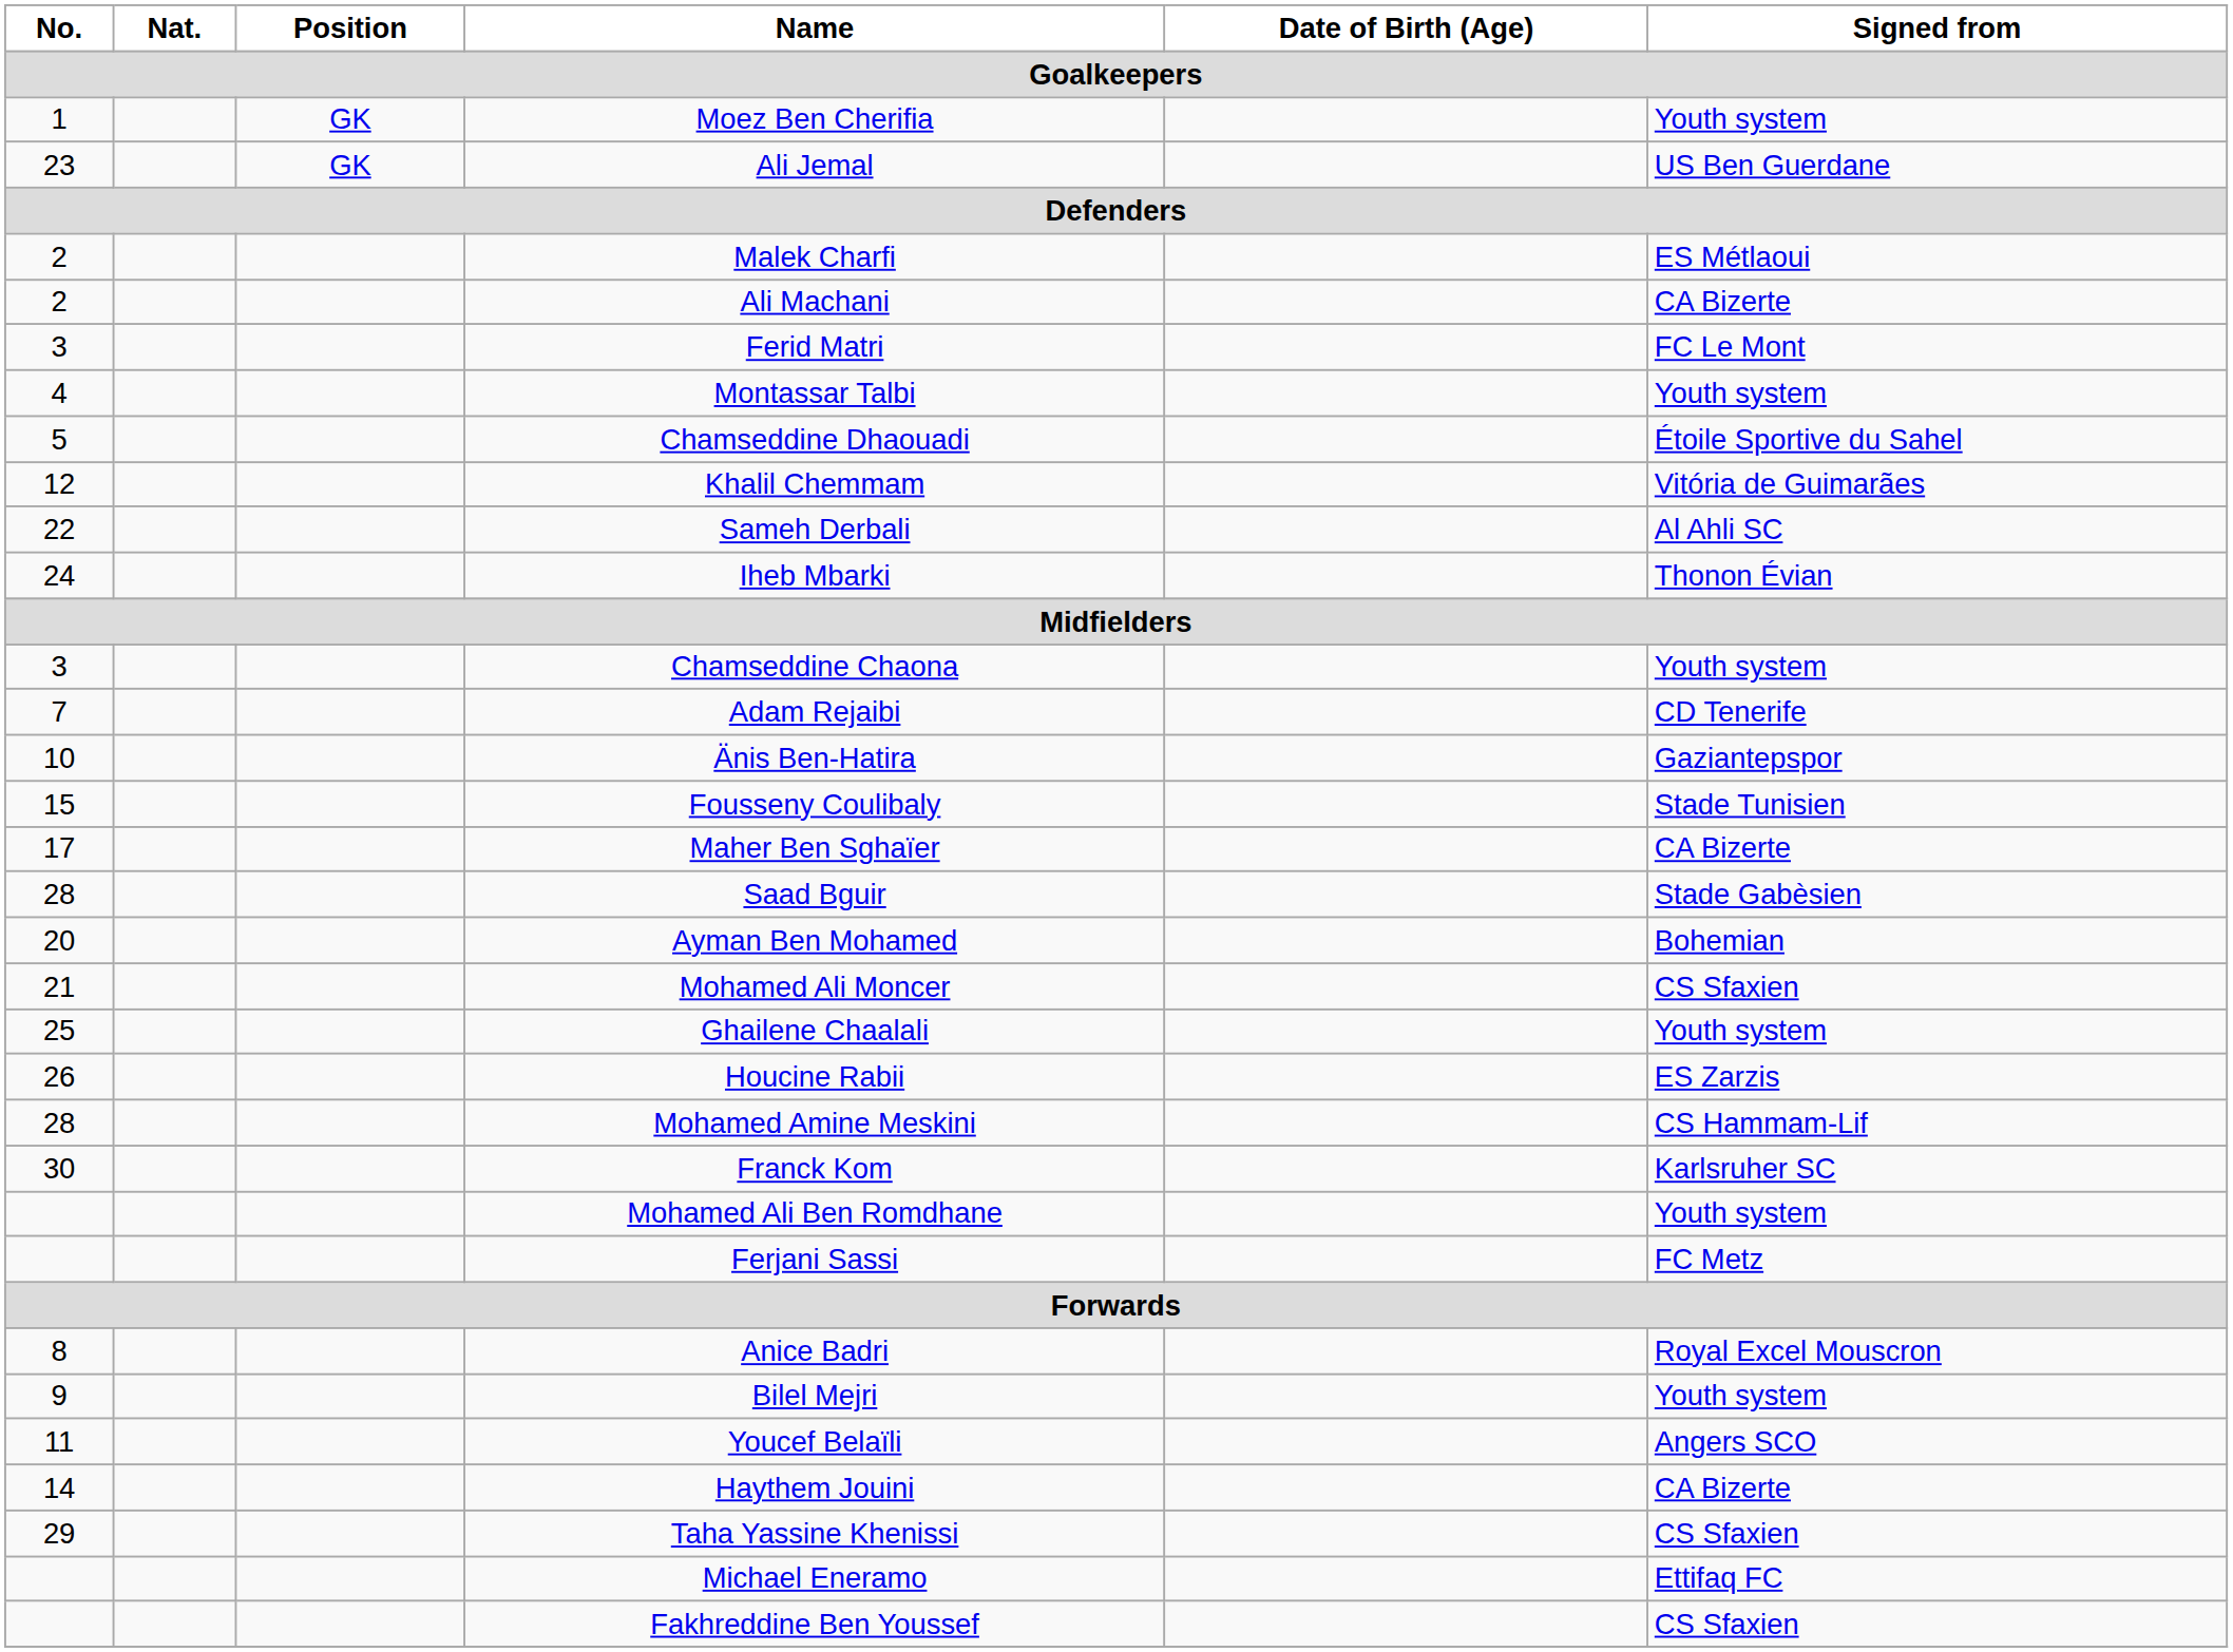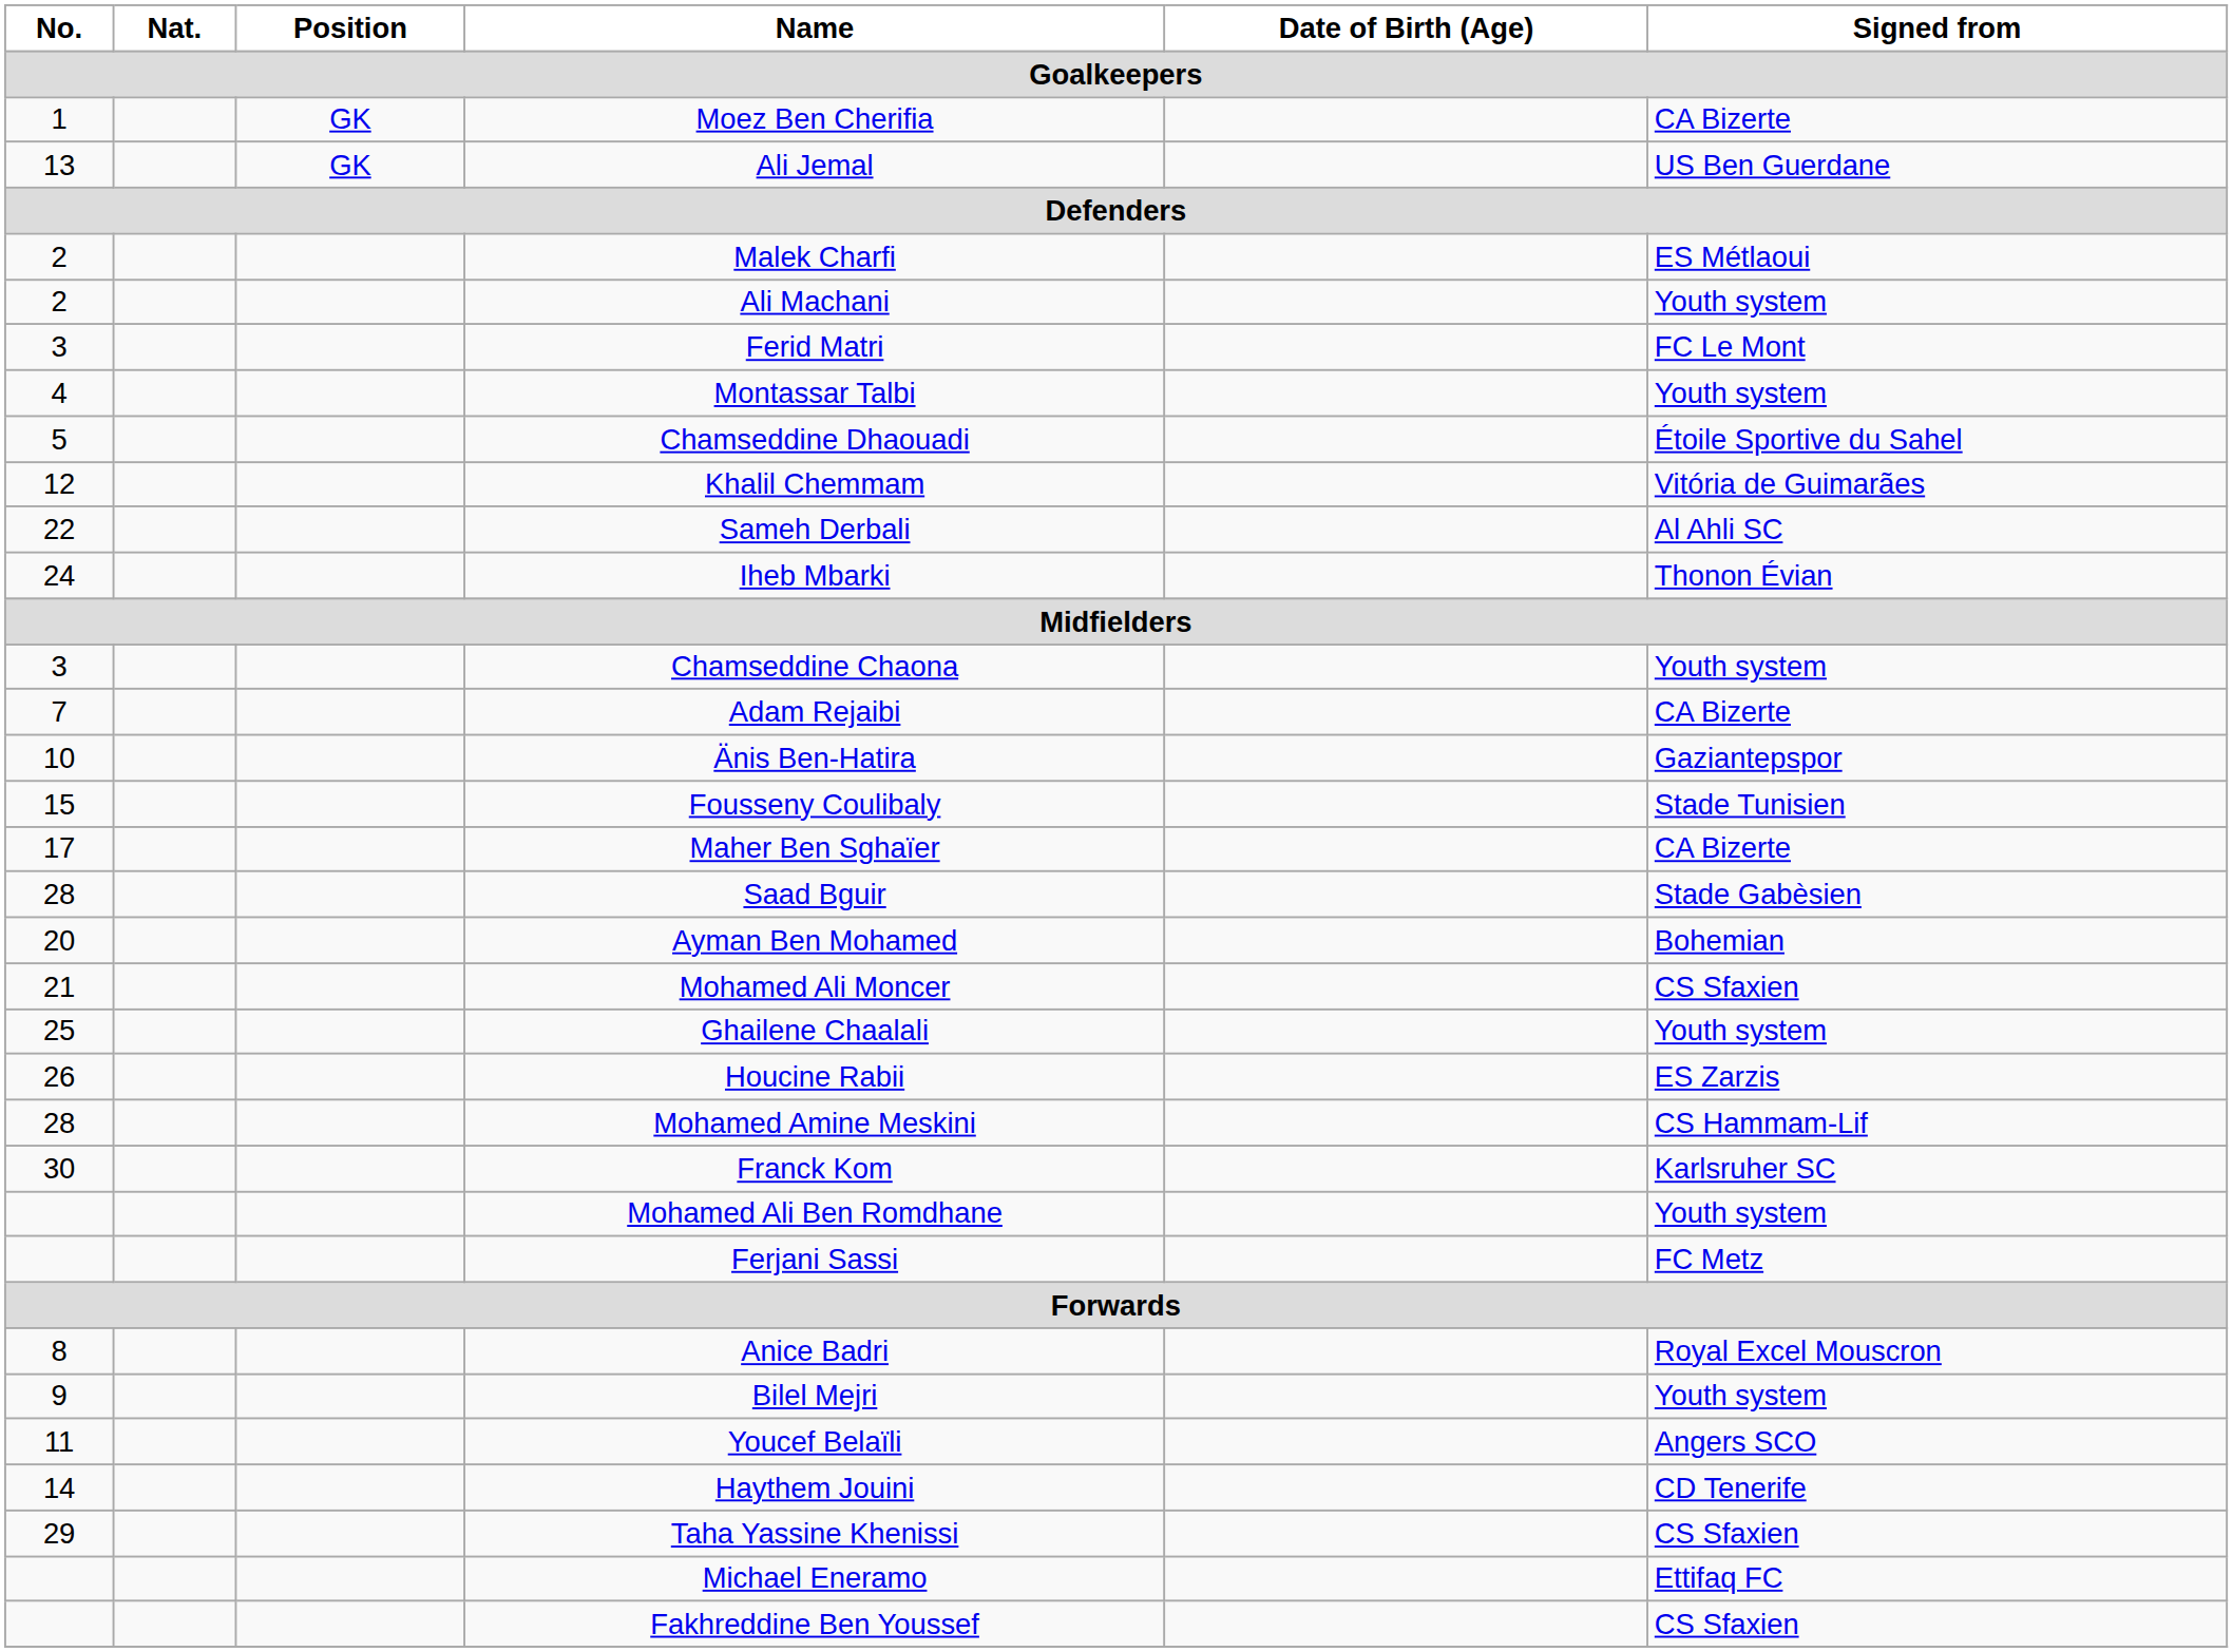Moez Ben Cherifia | Signed from: Youth system -> CA Bizerte
Ali Jemal | No.: 23 -> 13
Ali Machani | Signed from: CA Bizerte -> Youth system
Adam Rejaibi | Signed from: CD Tenerife -> CA Bizerte
Haythem Jouini | Signed from: CA Bizerte -> CD Tenerife
